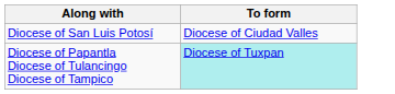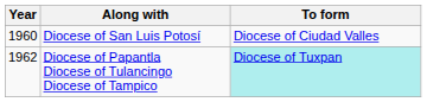+ column: Year | 1960 | 1962
